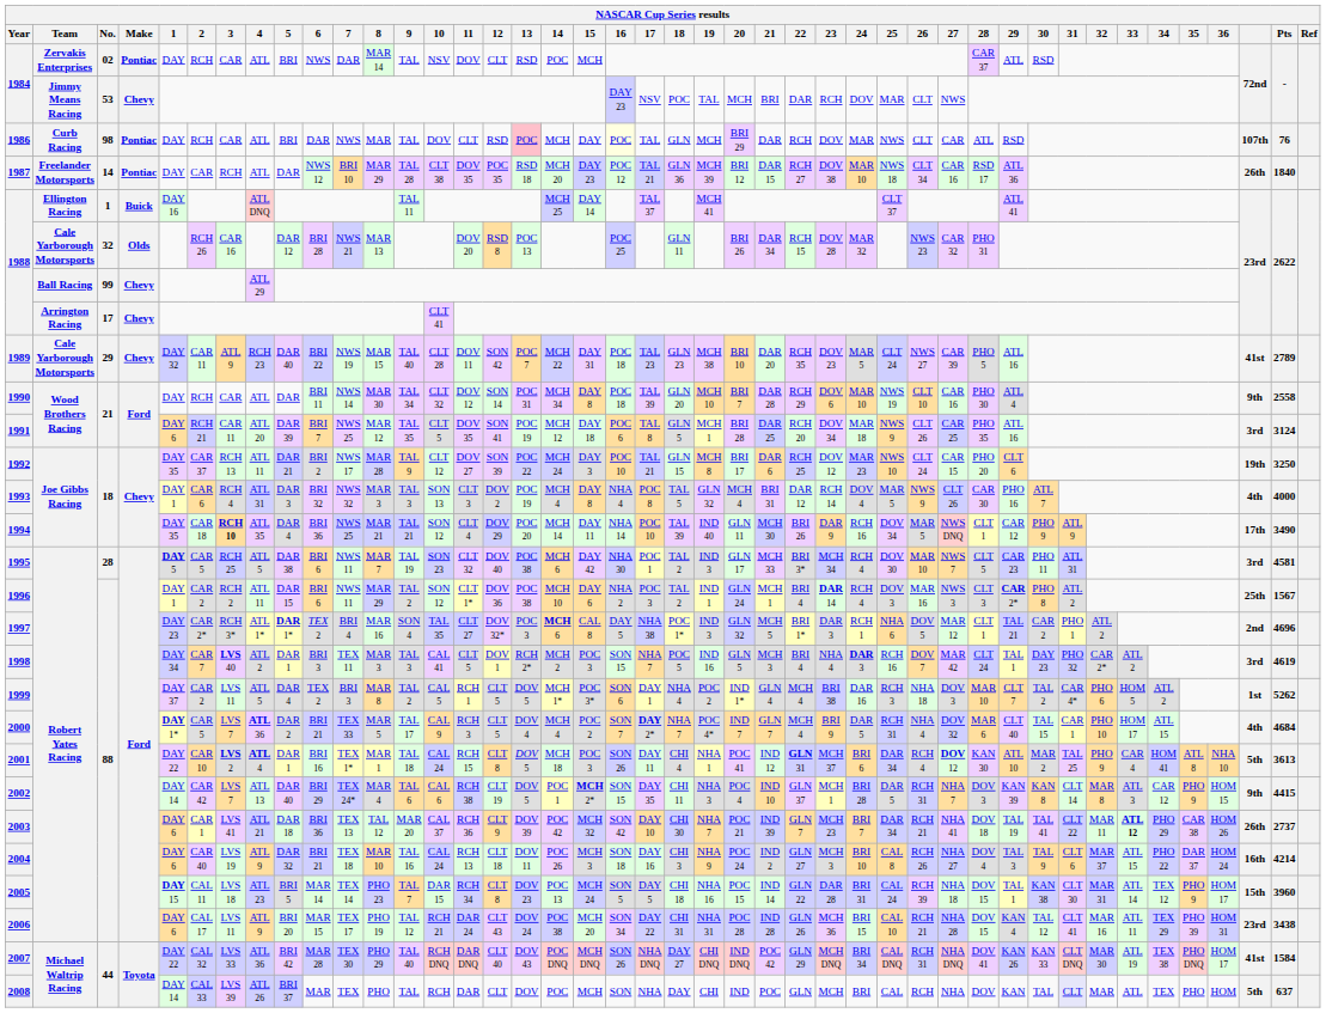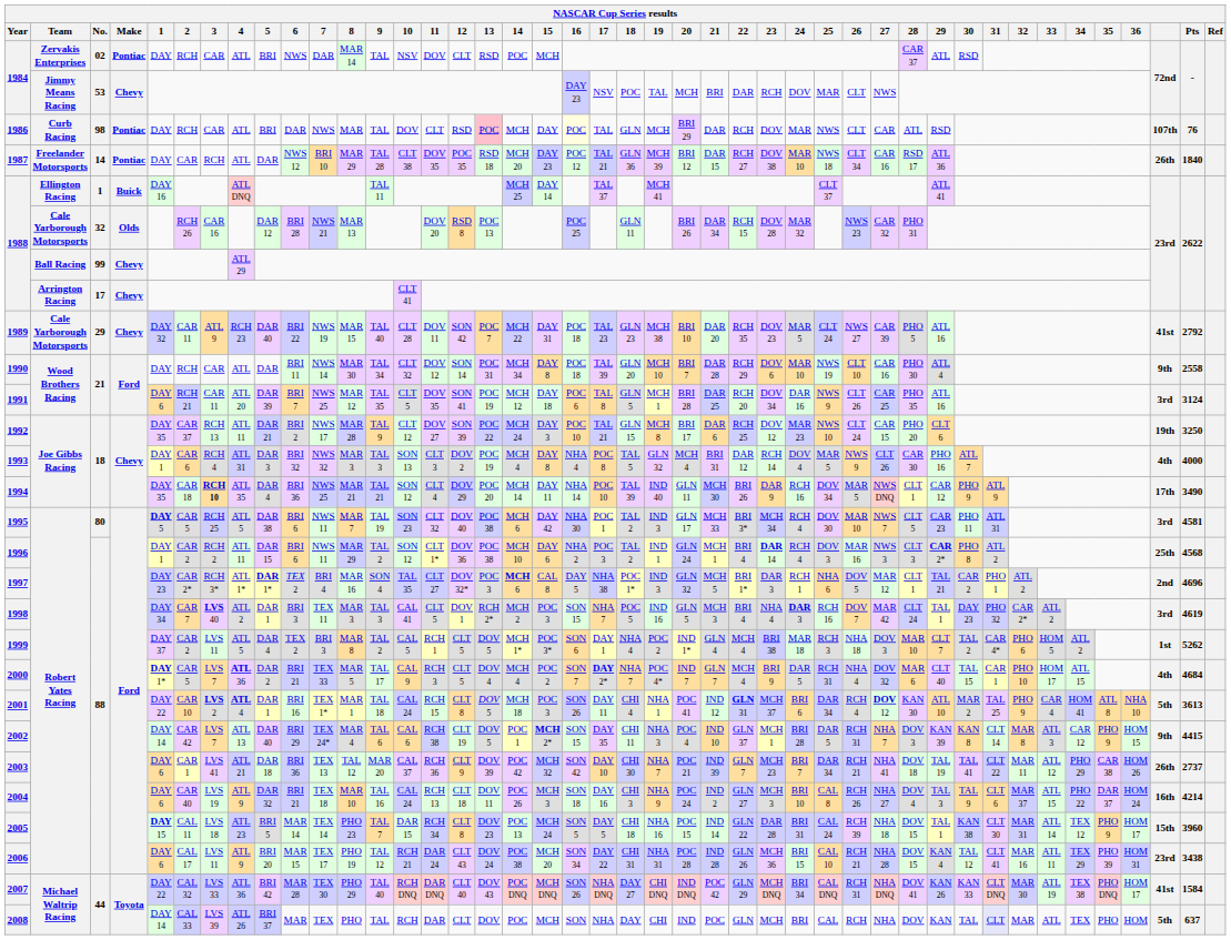1989 | Pts: 2789 -> 2792
1991 | 24: MAR 18 -> DAR 16
1995 | No.: 28 -> 80
1996 | Pts: 1567 -> 4568
1999 | 24: DAR 16 -> MAR 18
2003 | 33: bold -> normal
